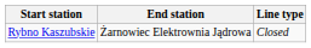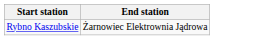- column: Line type | Closed
